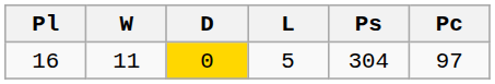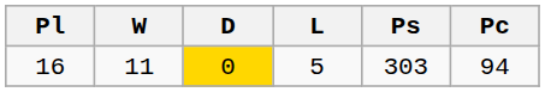16 | Ps: 304 -> 303
16 | Pc: 97 -> 94
